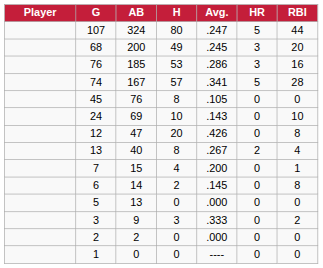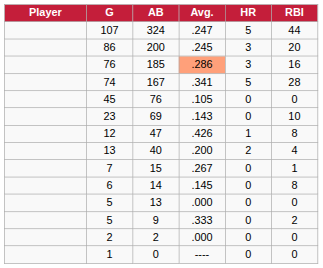- column: H | 80 | 49 | 53 | 57 | 8 | 10 | 20 | 8 | 4 | 2 | 0 | 3 | 0 | 0
200 | G: 68 -> 86
185 | Avg.: no background -> lightsalmon background
69 | G: 24 -> 23
47 | HR: 0 -> 1
40 | Avg.: .267 -> .200
15 | Avg.: .200 -> .267
9 | G: 3 -> 5
